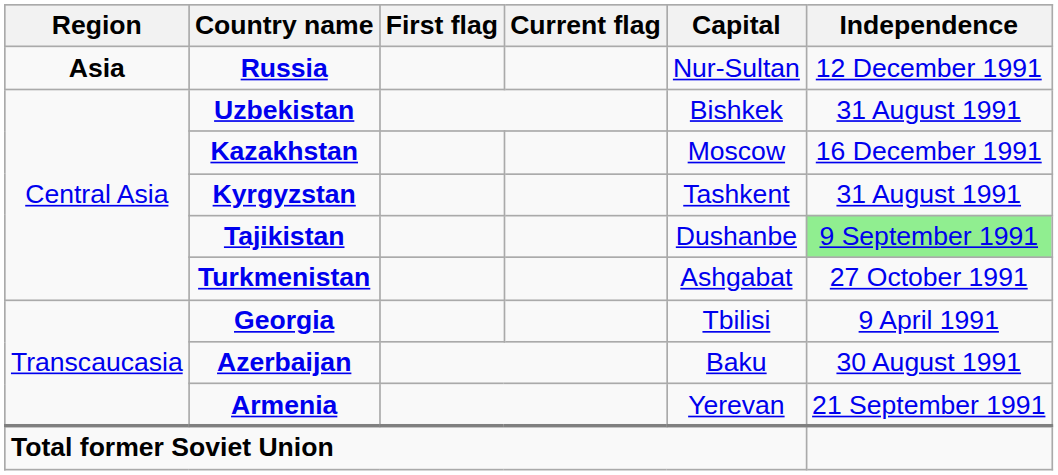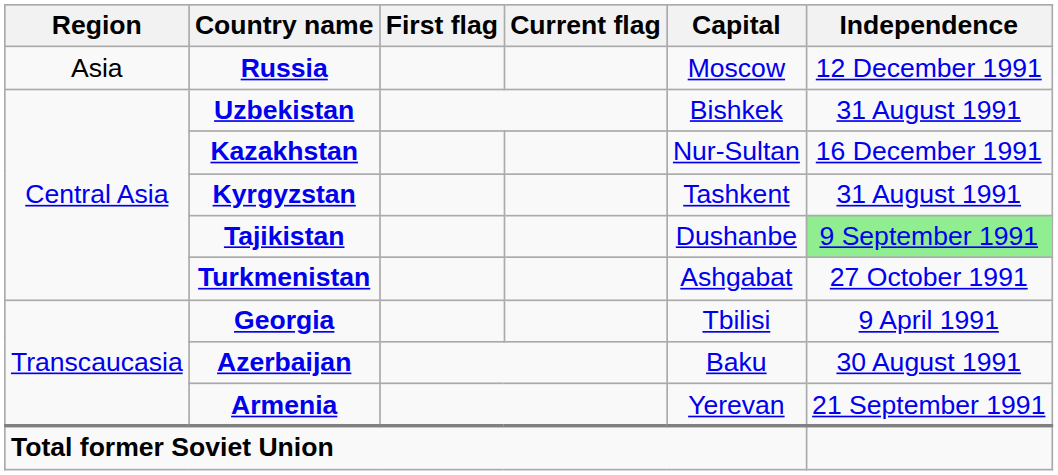Russia | Region: bold -> normal
Russia | Capital: Nur-Sultan -> Moscow
Kazakhstan | Capital: Moscow -> Nur-Sultan
